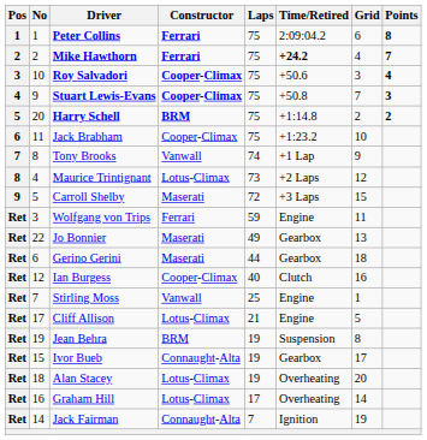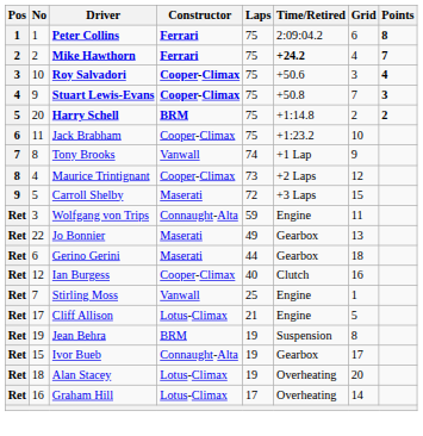Maurice Trintignant | Constructor: Lotus-Climax -> Cooper-Climax
Wolfgang von Trips | Constructor: Ferrari -> Connaught-Alta
- row: Ret | 14 | Jack Fairman | Connaught-Alta | 7 | Ignition | 19
